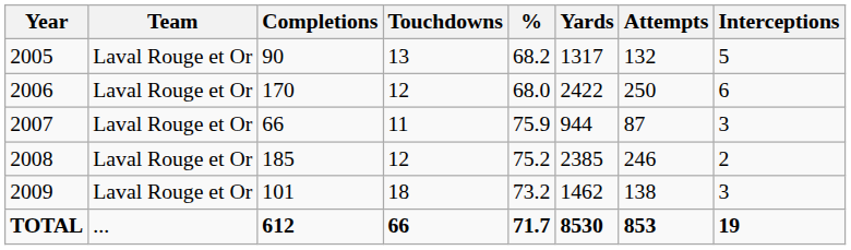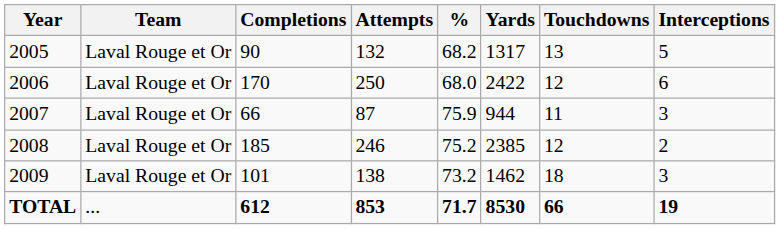columns swapped: Attempts <-> Touchdowns
